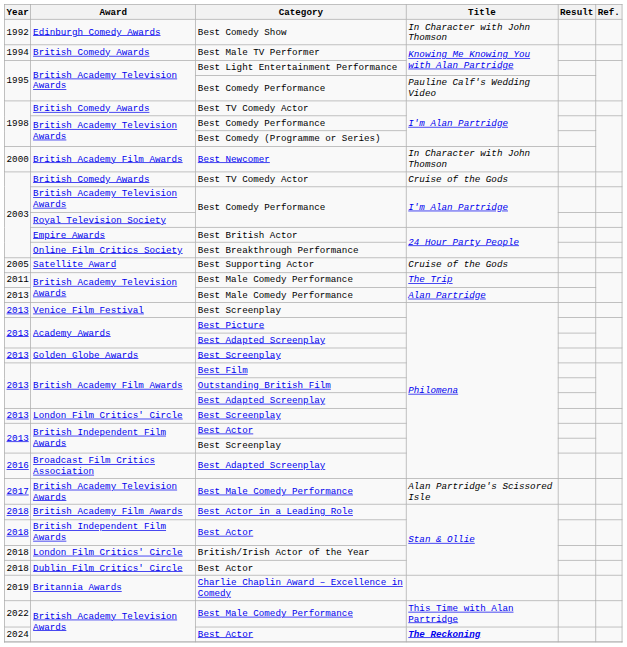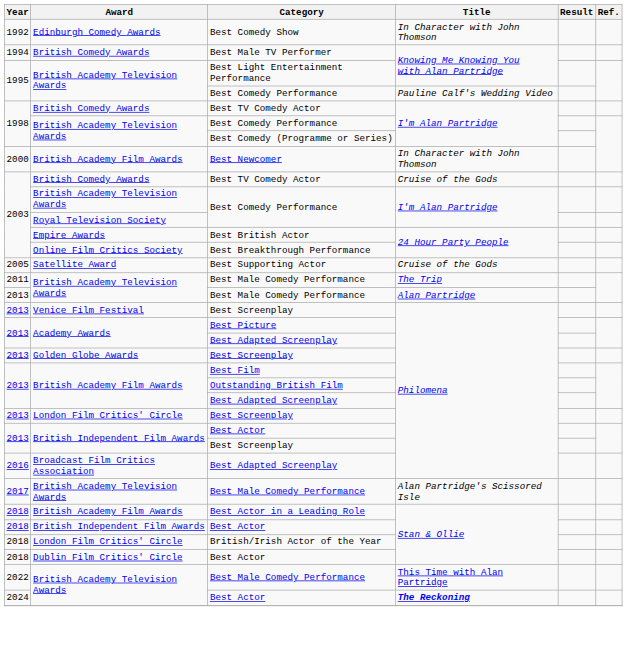- row: 2019 | Britannia Awards | Charlie Chaplin Award – Excellence in Comedy
